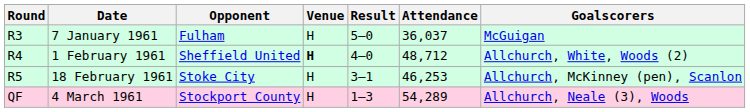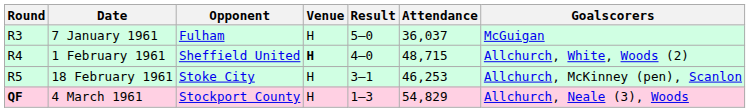1 February 1961 | Attendance: 48,712 -> 48,715
4 March 1961 | Round: normal -> bold
4 March 1961 | Attendance: 54,289 -> 54,829
